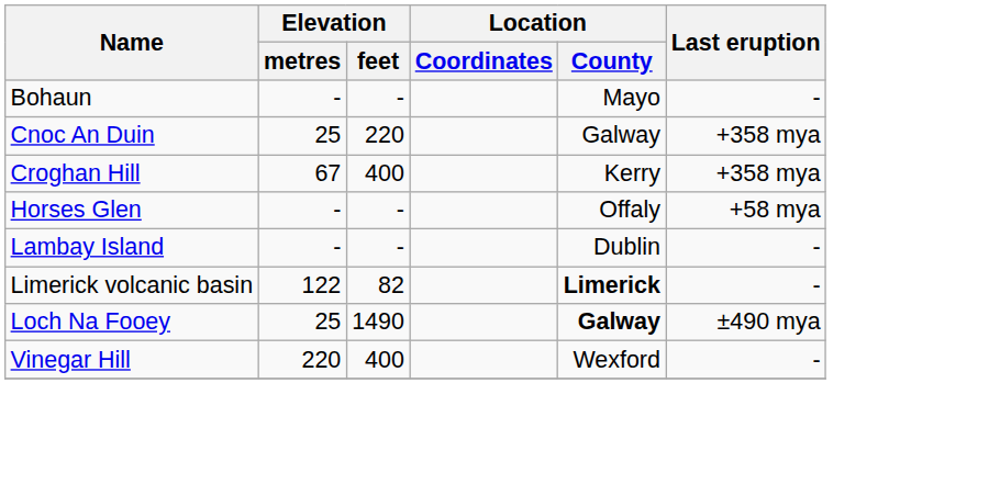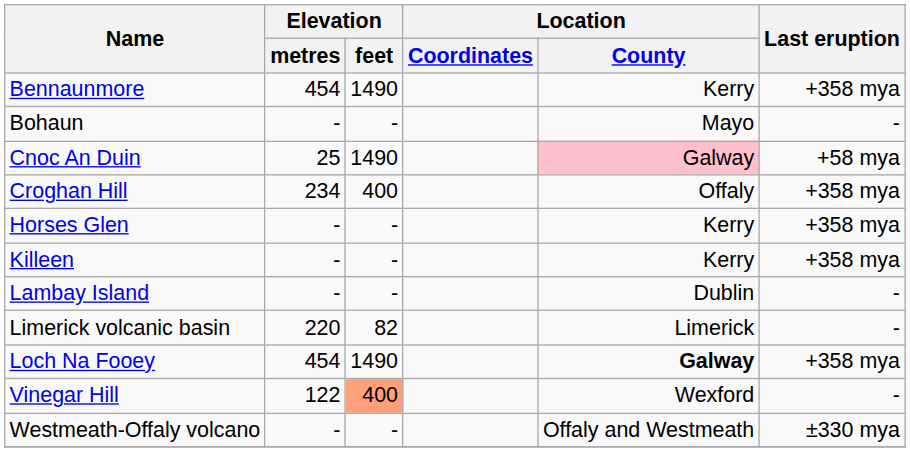+ row: Bennaunmore | 454 | 1490 | Kerry | +358 mya
Cnoc An Duin | Elevation / feet: 220 -> 1490
Cnoc An Duin | Location / County: no background -> pink background
Cnoc An Duin | Last eruption: +358 mya -> +58 mya
Croghan Hill | Elevation / metres: 67 -> 234
Croghan Hill | Location / County: Kerry -> Offaly
Horses Glen | Location / County: Offaly -> Kerry
Horses Glen | Last eruption: +58 mya -> +358 mya
+ row: Killeen | - | - | Kerry | +358 mya
Limerick volcanic basin | Elevation / metres: 122 -> 220
Limerick volcanic basin | Location / County: bold -> normal
Loch Na Fooey | Elevation / metres: 25 -> 454
Loch Na Fooey | Last eruption: ±490 mya -> +358 mya
Vinegar Hill | Elevation / metres: 220 -> 122
Vinegar Hill | Elevation / feet: no background -> lightsalmon background
+ row: Westmeath-Offaly volcano | - | - | Offaly and Westmeath | ±330 mya
